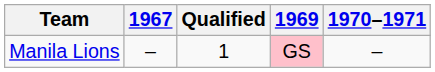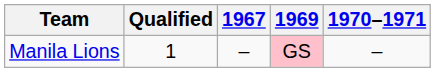columns swapped: Qualified <-> 1967
